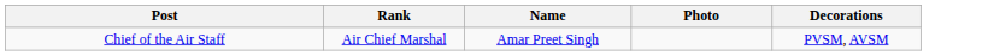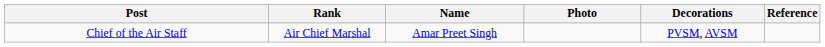+ column: Reference
